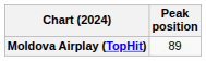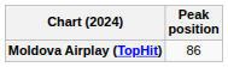Moldova Airplay (TopHit) | Peak position: 89 -> 86
